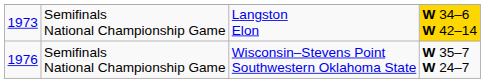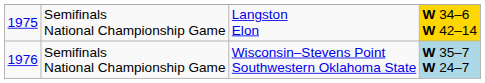Langston Elon | column 1: 1973 -> 1975
Wisconsin–Stevens Point Southwestern Oklahoma State | column 4: no background -> lightblue background
